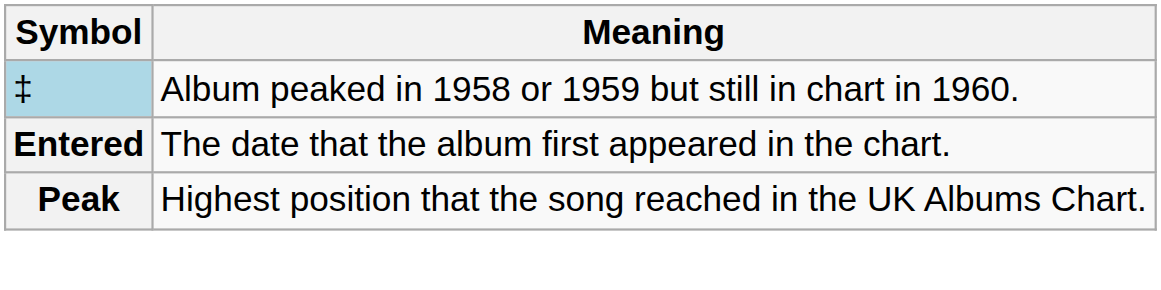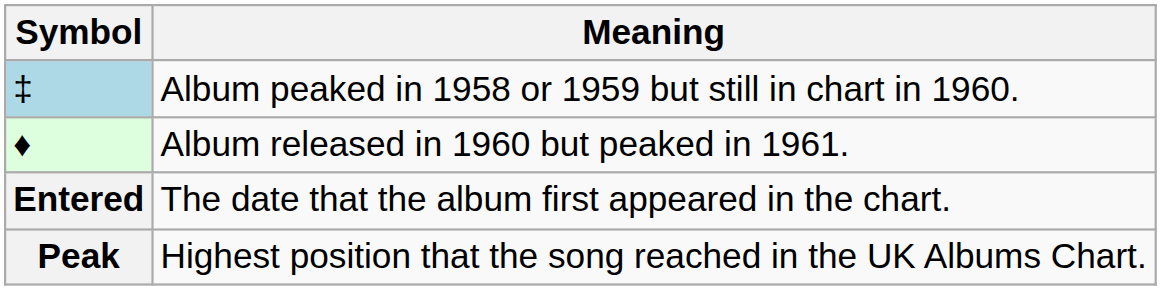+ row: ♦ | Album released in 1960 but peaked in 1961.
